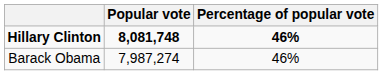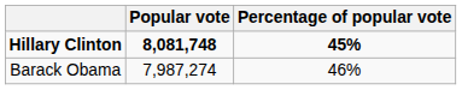Hillary Clinton | Percentage of popular vote: 46% -> 45%
